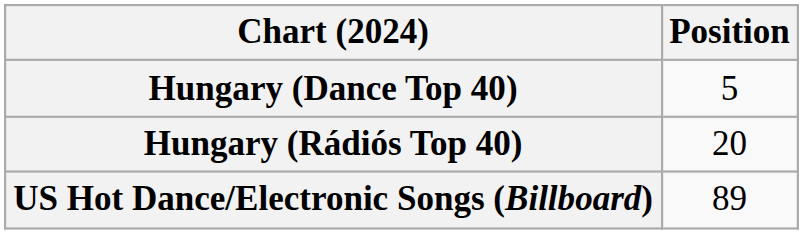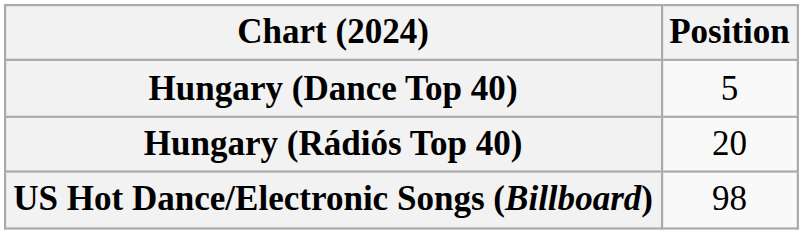US Hot Dance/Electronic Songs (Billboard) | Position: 89 -> 98
